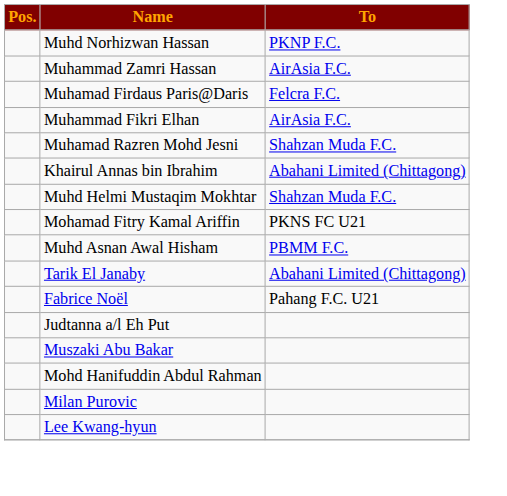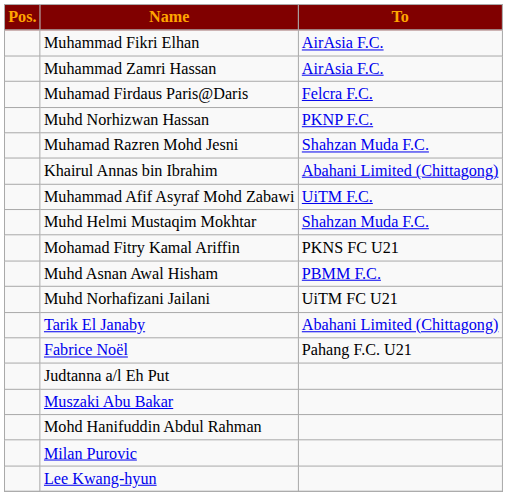rows swapped: Muhammad Fikri Elhan <-> Muhd Norhizwan Hassan
+ row: Muhammad Afif Asyraf Mohd Zabawi | UiTM F.C.
+ row: Muhd Norhafizani Jailani | UiTM FC U21
